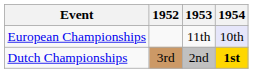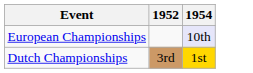- column: 1953 | 11th | 2nd
Dutch Championships | 1954: bold -> normal
